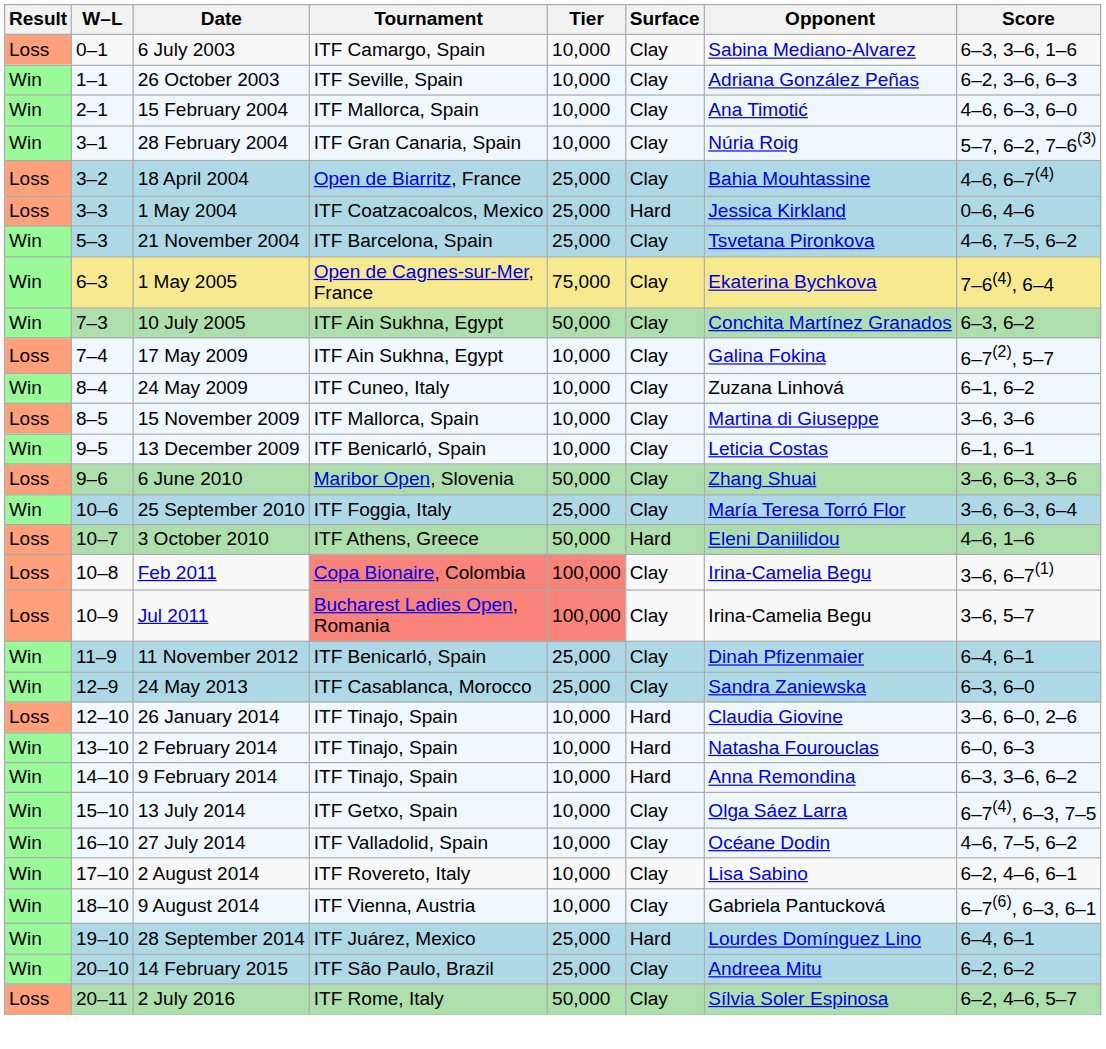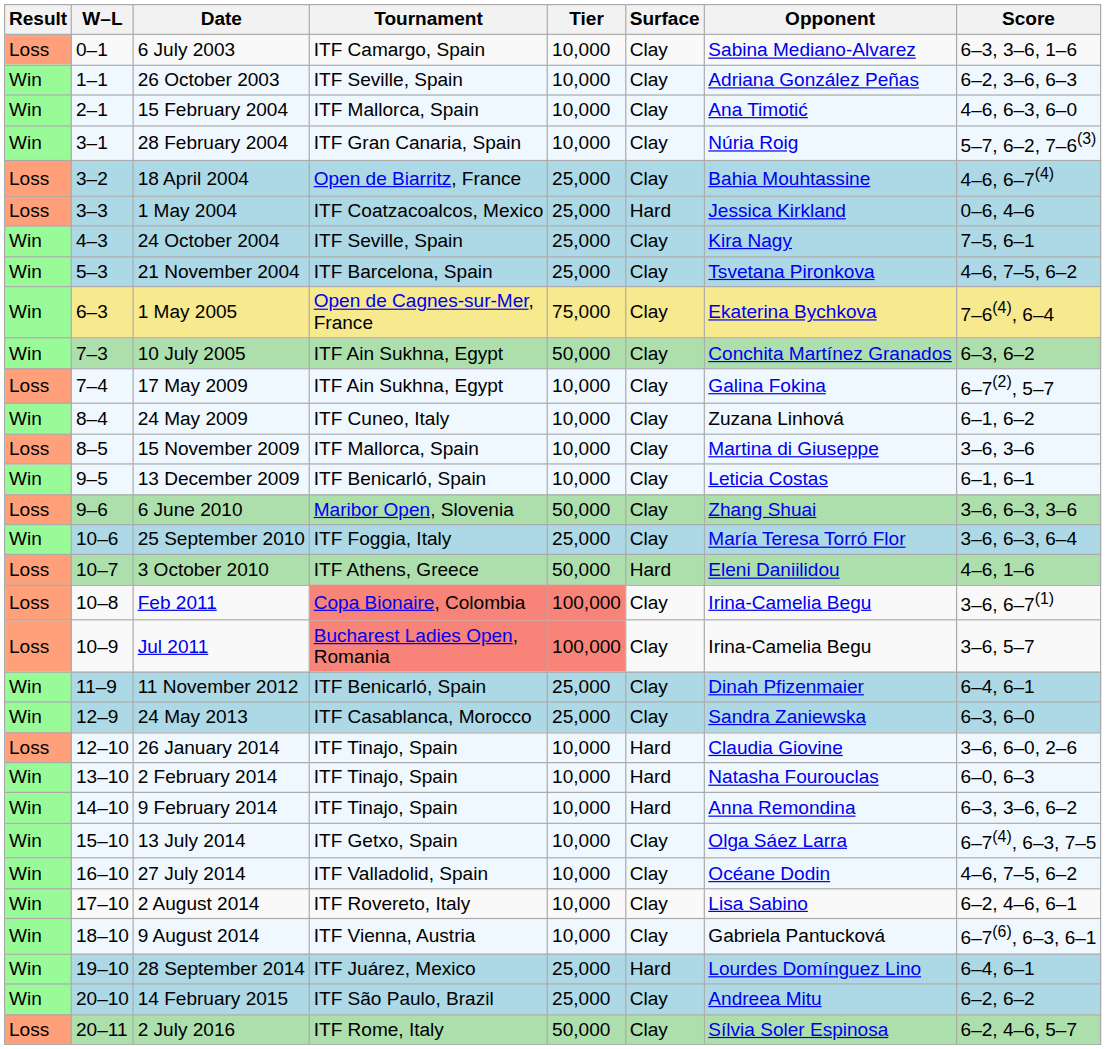+ row: Win | 4–3 | 24 October 2004 | ITF Seville, Spain | 25,000 | Clay | Kira Nagy | 7–5, 6–1
